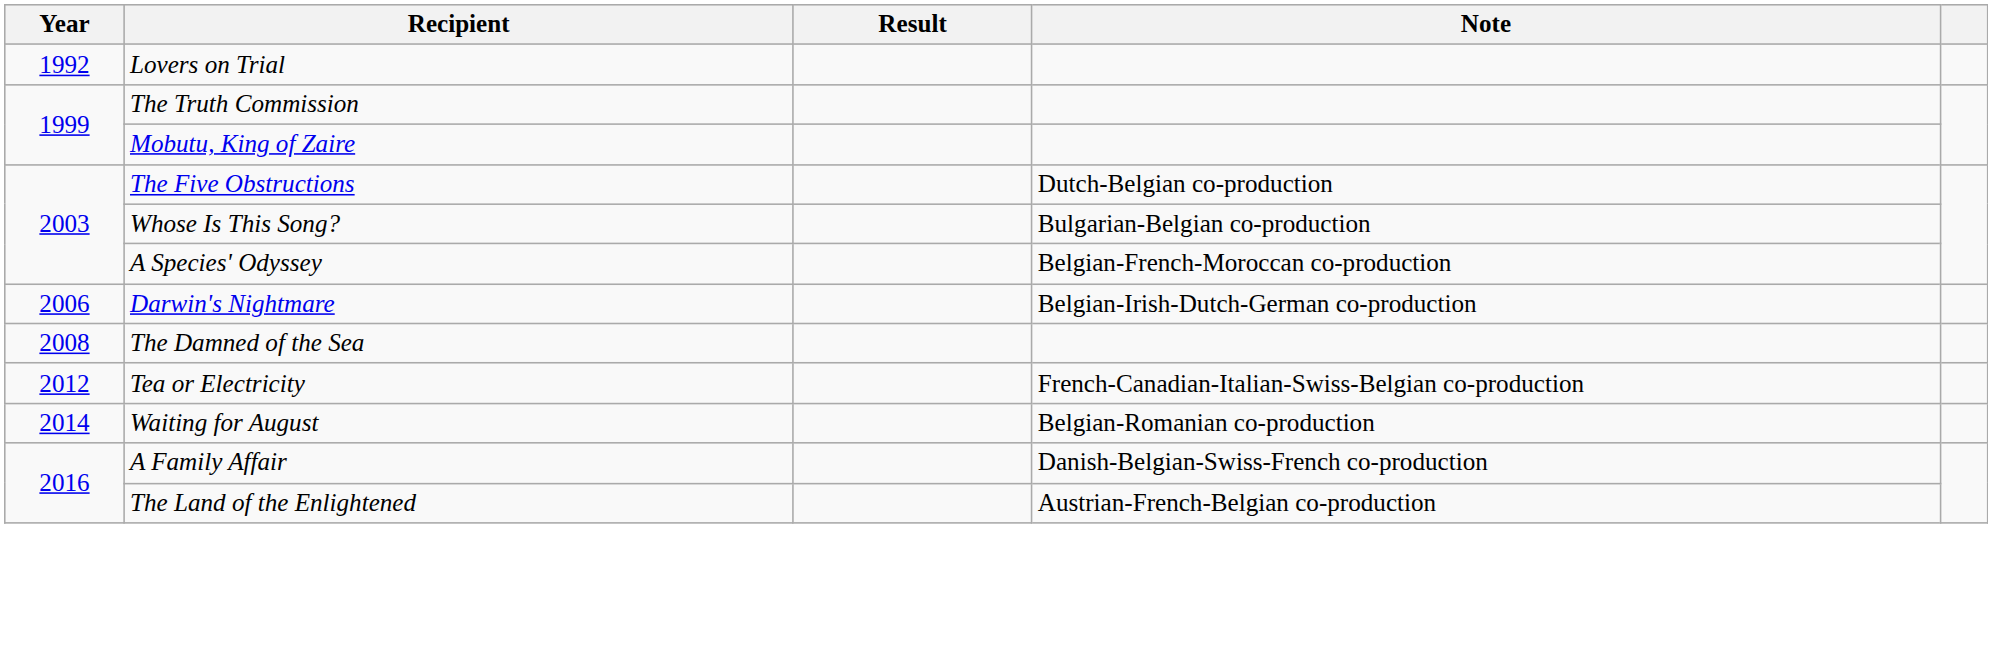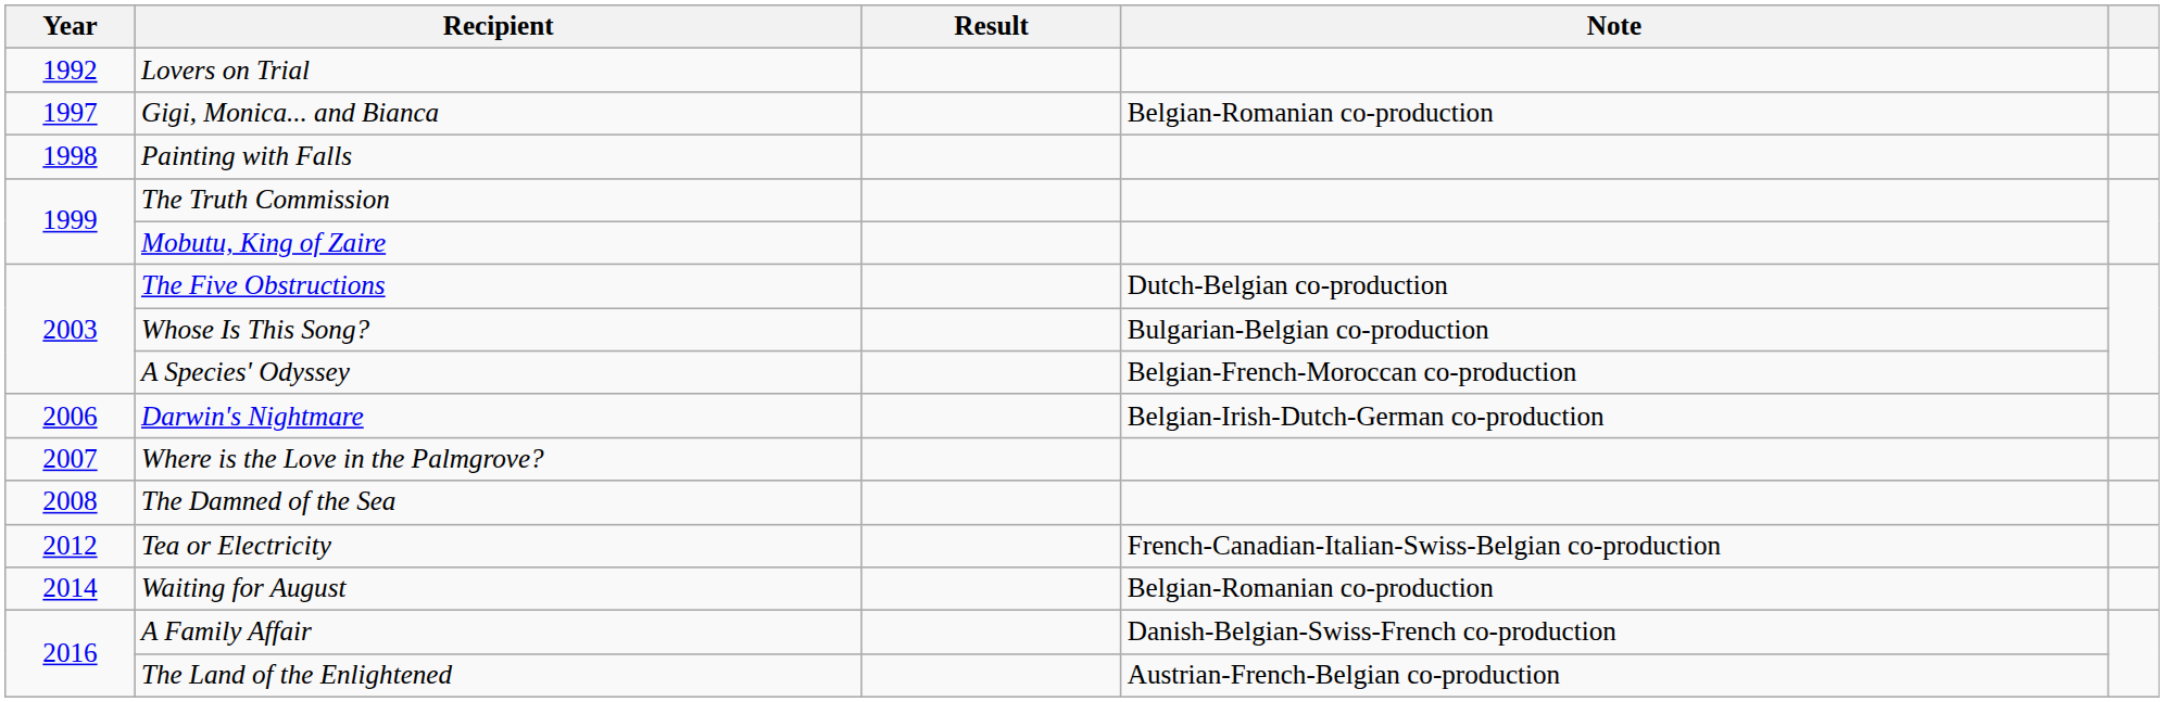+ row: 1997 | Gigi, Monica... and Bianca | Belgian-Romanian co-production
+ row: 1998 | Painting with Falls
+ row: 2007 | Where is the Love in the Palmgrove?
